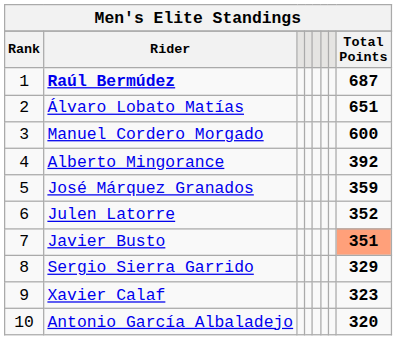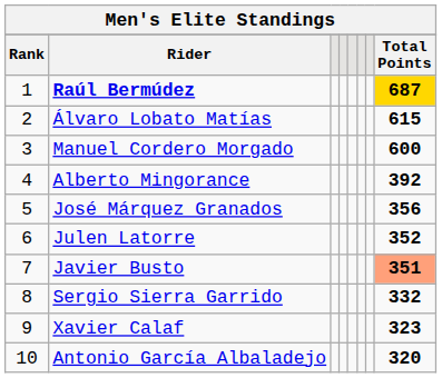Raúl Bermúdez | Total Points: no background -> gold background
Álvaro Lobato Matías | Total Points: 651 -> 615
José Márquez Granados | Total Points: 359 -> 356
Sergio Sierra Garrido | Total Points: 329 -> 332
